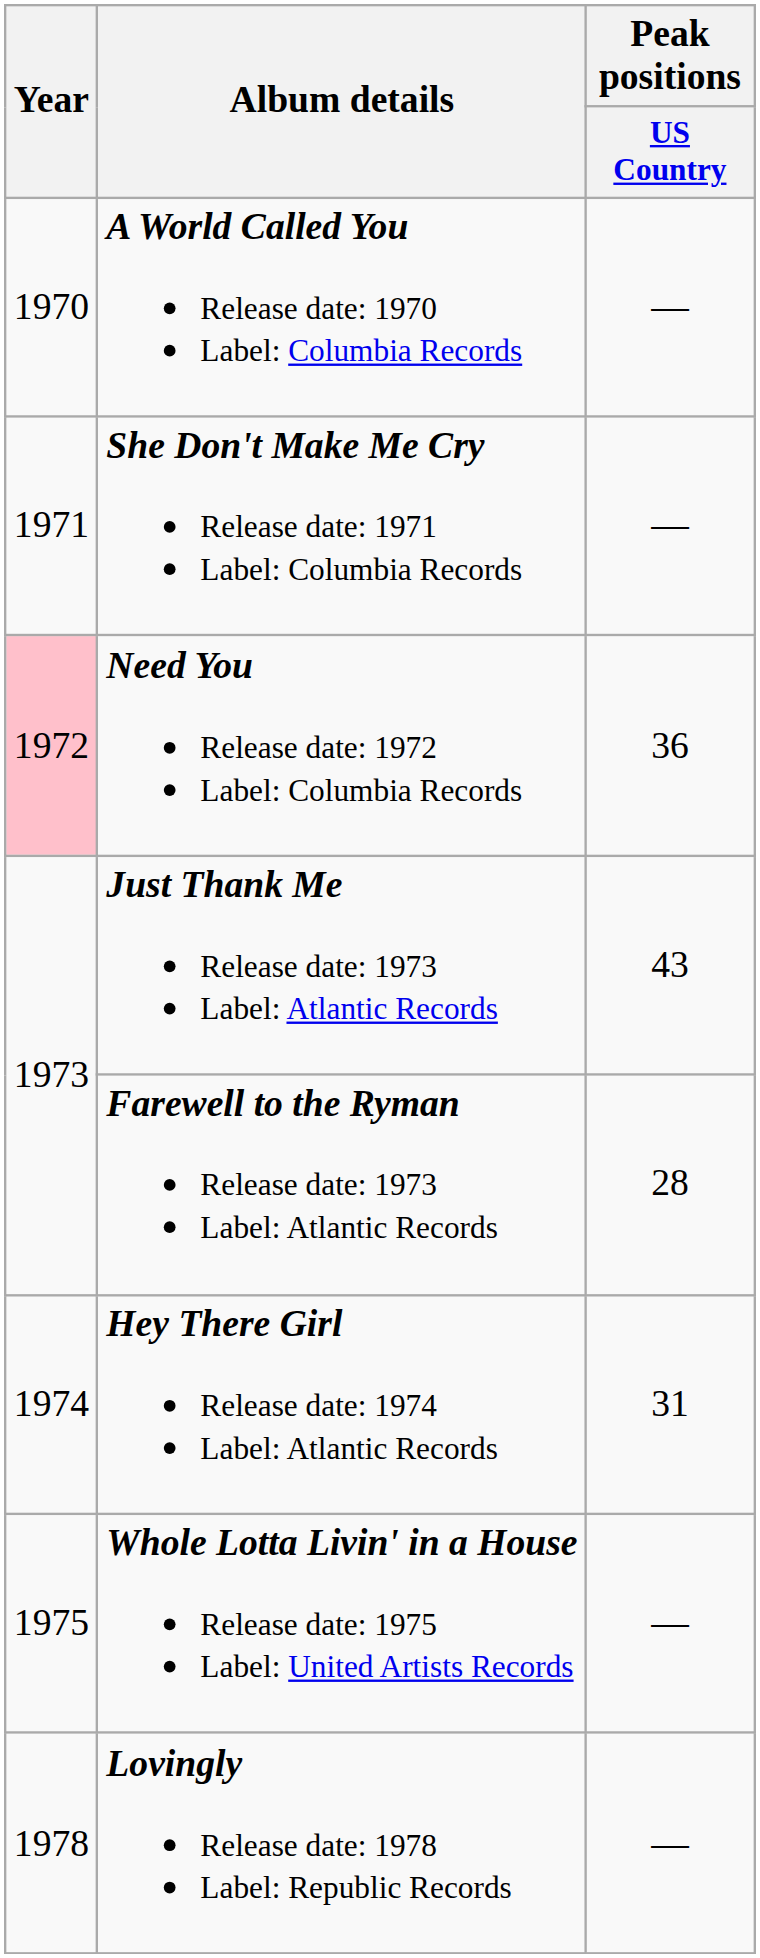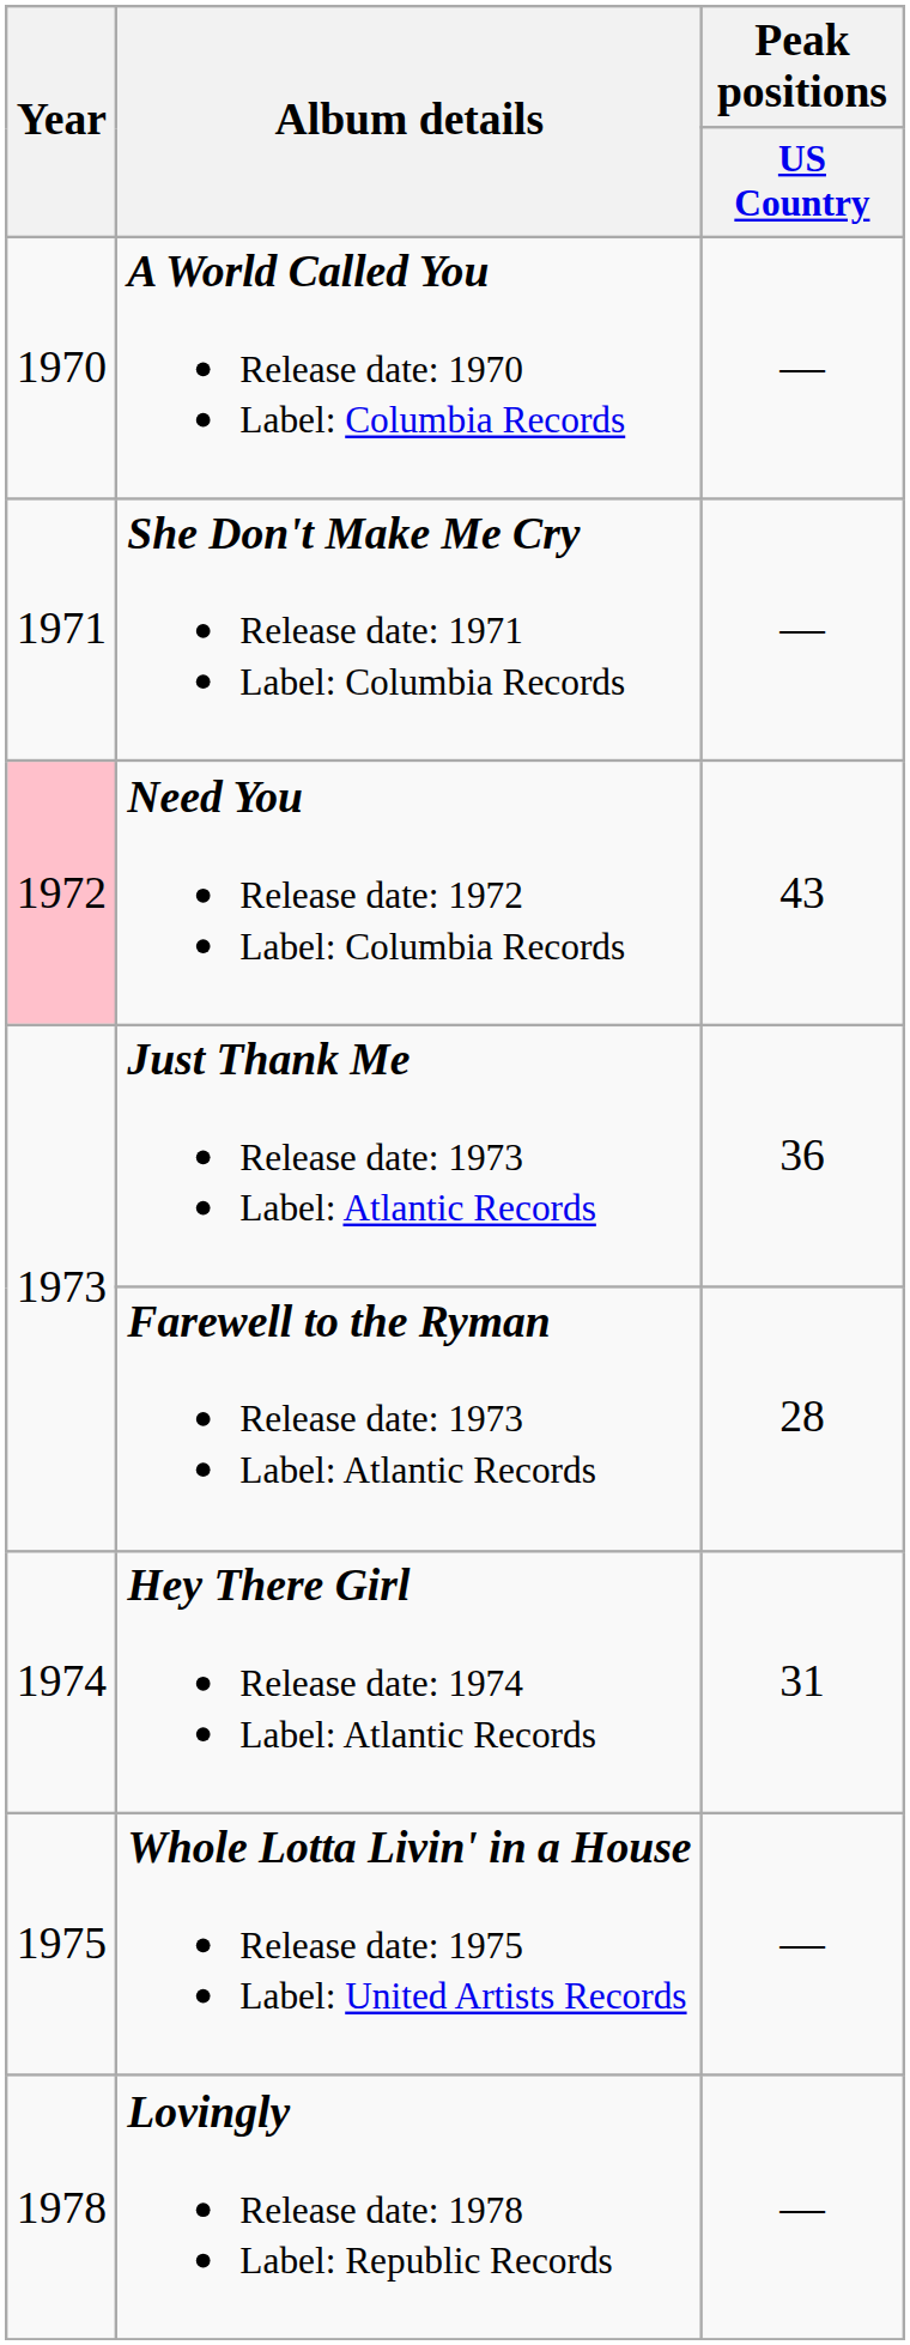Need You Release date: 1972 Label: Columbia Records | Peak positions / US Country: 36 -> 43
Just Thank Me Release date: 1973 Label: Atlantic Records | Peak positions / US Country: 43 -> 36
